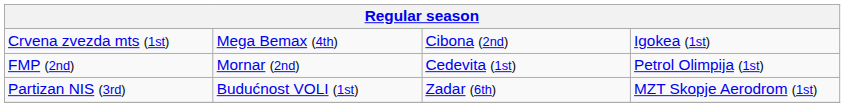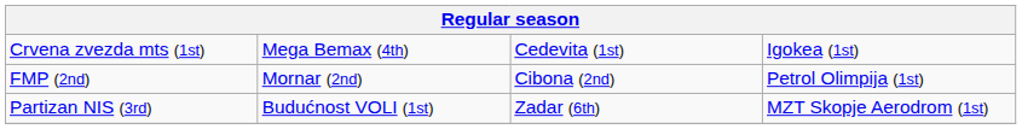Crvena zvezda mts (1st) | column 3: Cibona (2nd) -> Cedevita (1st)
FMP (2nd) | column 3: Cedevita (1st) -> Cibona (2nd)
